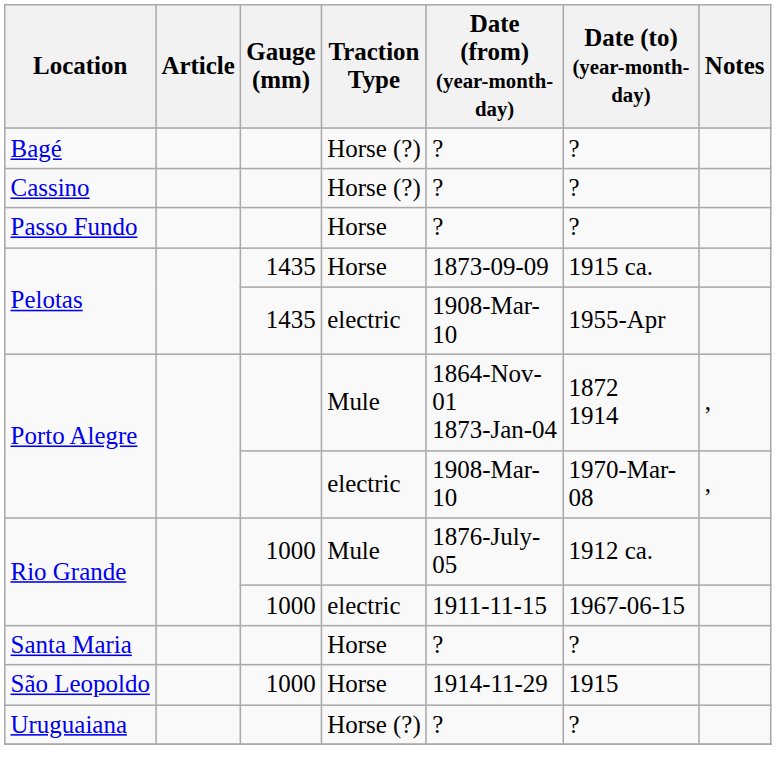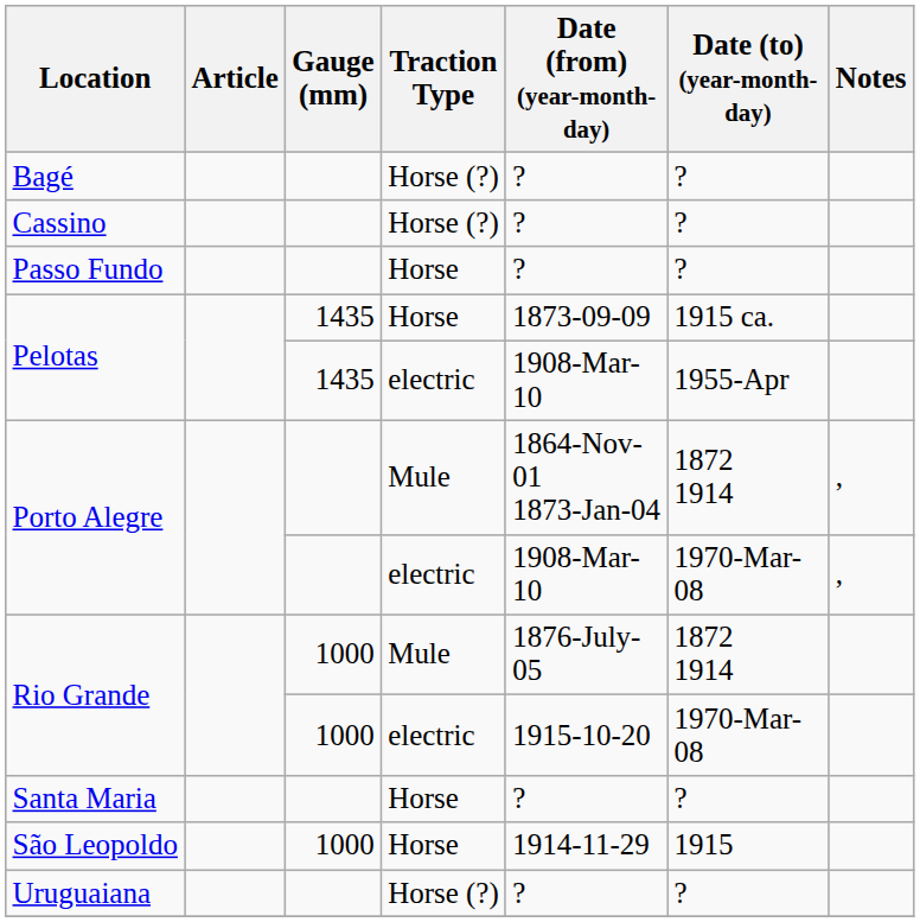Rio Grande / Mule | Date (to) (year-month-day): 1912 ca. -> 1872 1914
Rio Grande / electric | Date (from) (year-month-day): 1911-11-15 -> 1915-10-20
Rio Grande / electric | Date (to) (year-month-day): 1967-06-15 -> 1970-Mar-08
